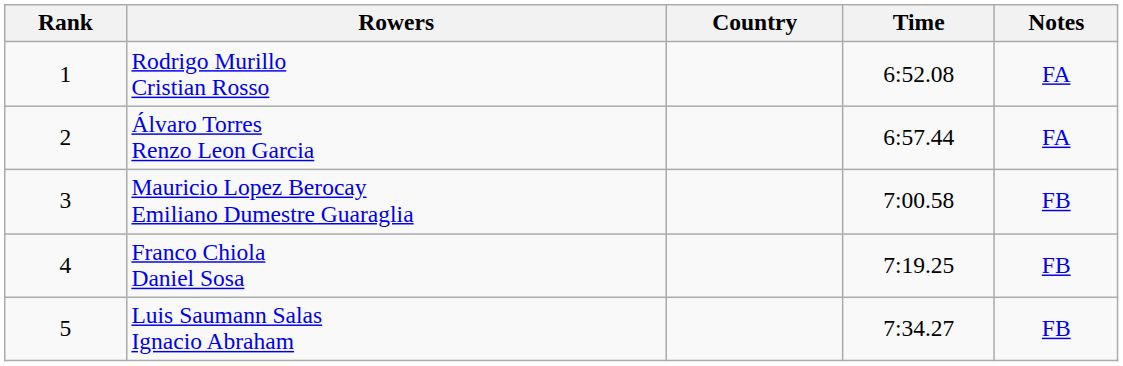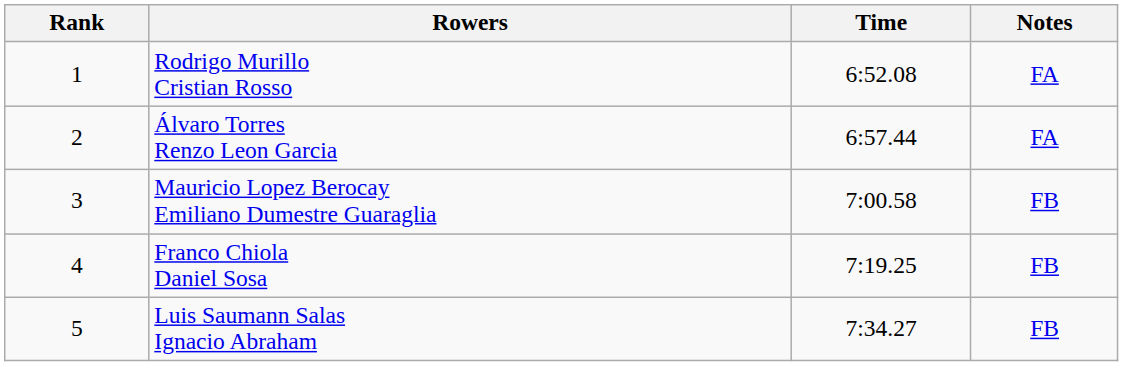- column: Country
